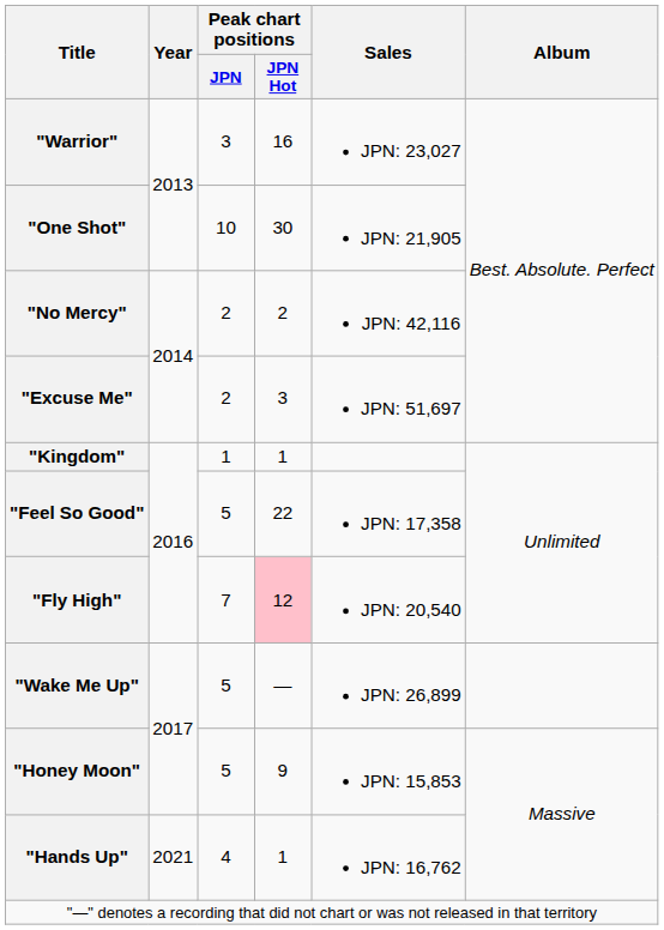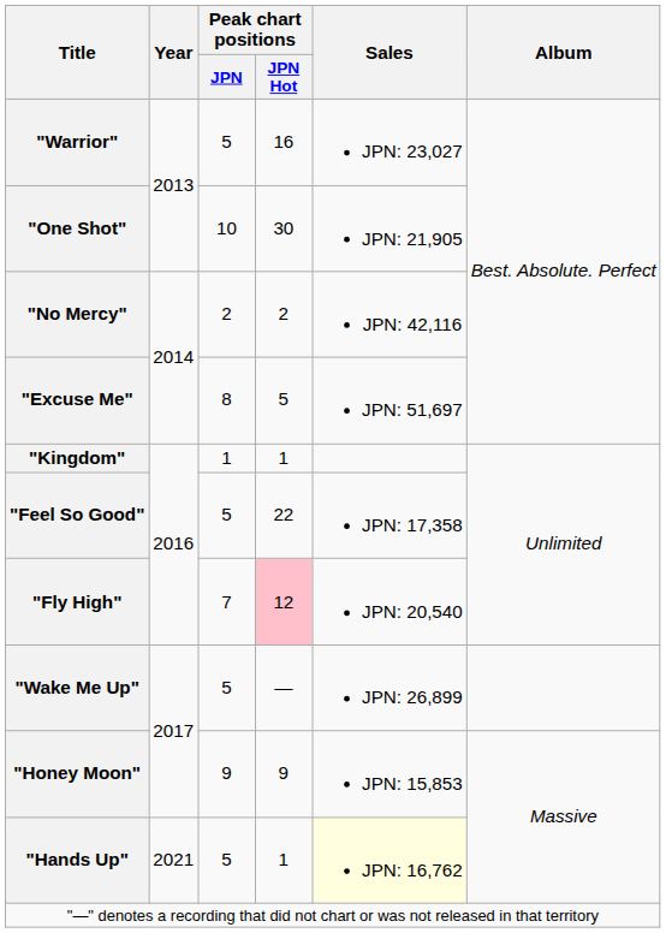"Warrior" | Peak chart positions / JPN: 3 -> 5
"Excuse Me" | Peak chart positions / JPN: 2 -> 8
"Excuse Me" | Peak chart positions / JPN Hot: 3 -> 5
"Honey Moon" | Peak chart positions / JPN: 5 -> 9
"Hands Up" | Peak chart positions / JPN: 4 -> 5
"Hands Up" | Sales: no background -> lightyellow background
